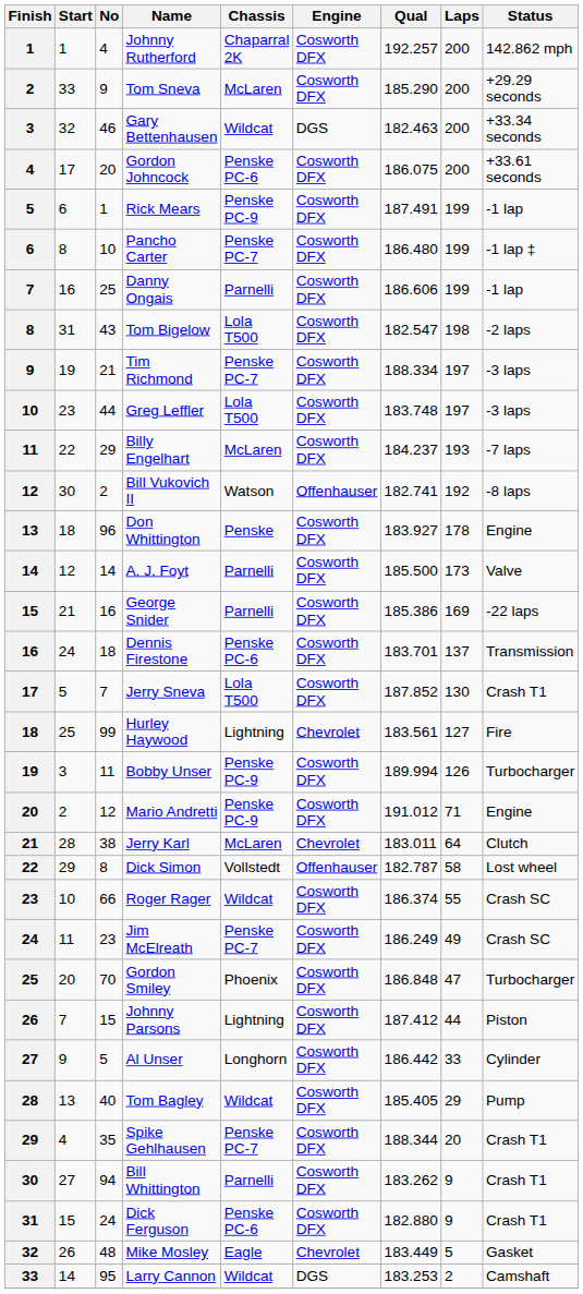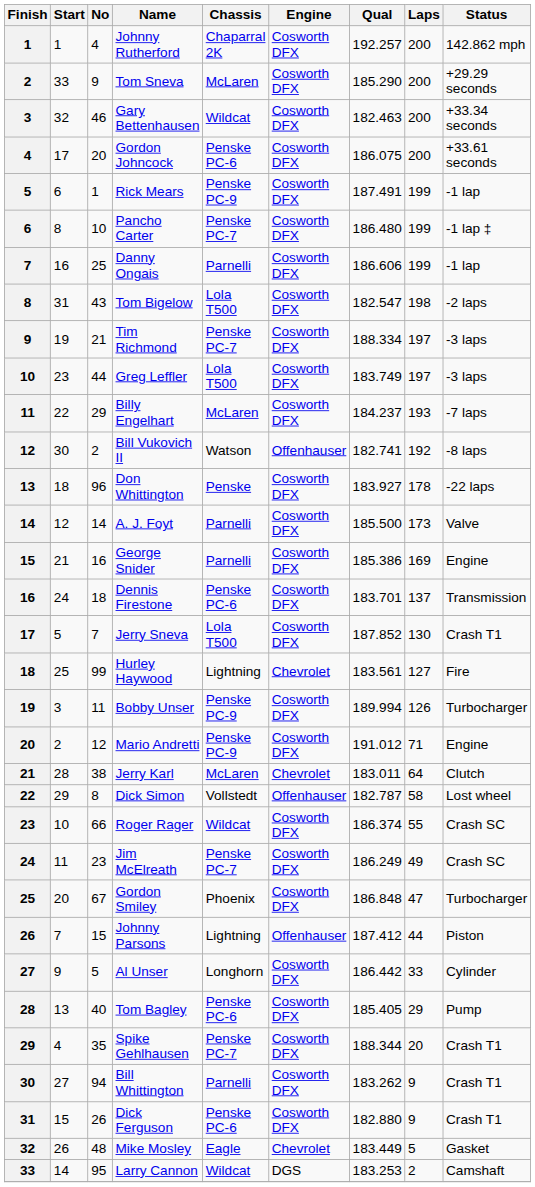Gary Bettenhausen | Engine: DGS -> Cosworth DFX
Greg Leffler | Qual: 183.748 -> 183.749
Don Whittington | Status: Engine -> -22 laps
George Snider | Status: -22 laps -> Engine
Gordon Smiley | No: 70 -> 67
Johnny Parsons | Engine: Cosworth DFX -> Offenhauser
Tom Bagley | Chassis: Wildcat -> Penske PC-6
Dick Ferguson | No: 24 -> 26
